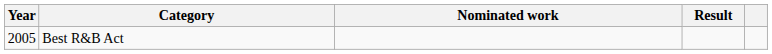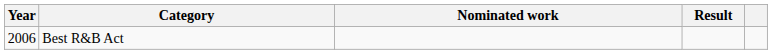Best R&B Act | Year: 2005 -> 2006
